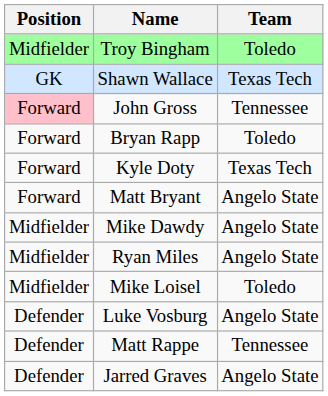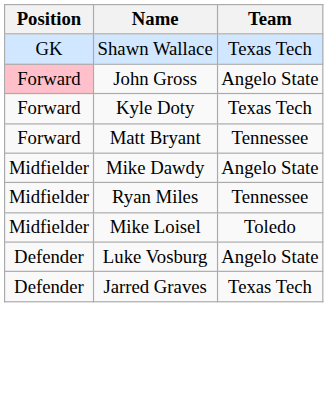- row: Midfielder | Troy Bingham | Toledo
John Gross | Team: Tennessee -> Angelo State
- row: Forward | Bryan Rapp | Toledo
Matt Bryant | Team: Angelo State -> Tennessee
Ryan Miles | Team: Angelo State -> Tennessee
- row: Defender | Matt Rappe | Tennessee
Jarred Graves | Team: Angelo State -> Texas Tech
